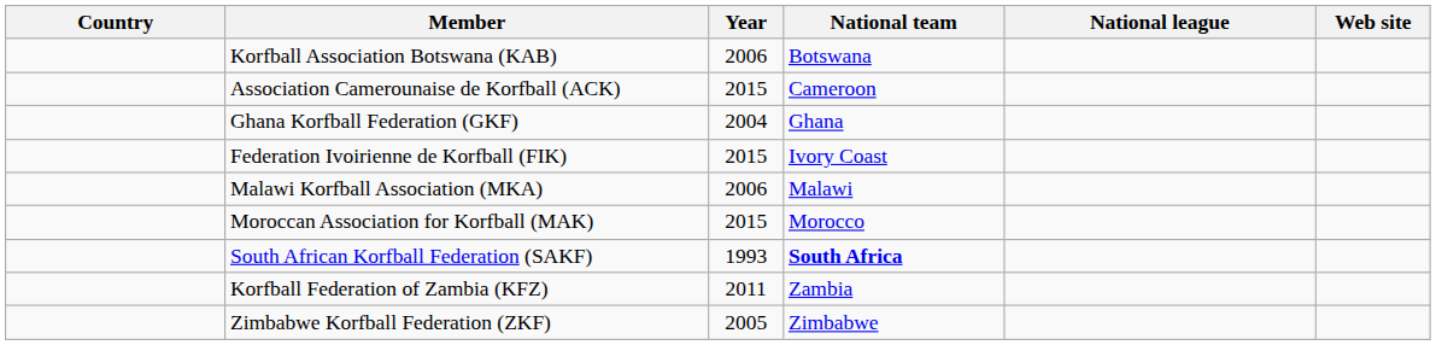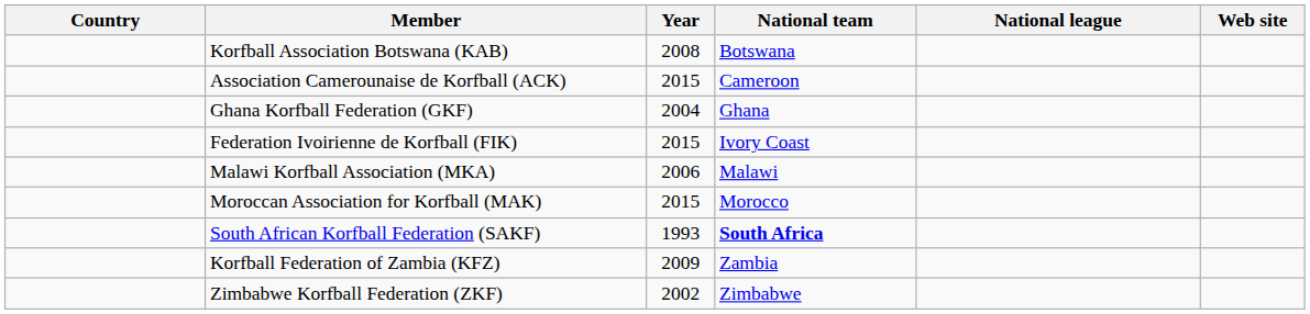Korfball Association Botswana (KAB) | Year: 2006 -> 2008
Korfball Federation of Zambia (KFZ) | Year: 2011 -> 2009
Zimbabwe Korfball Federation (ZKF) | Year: 2005 -> 2002
